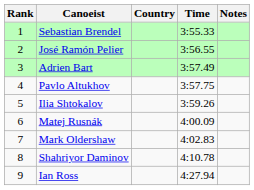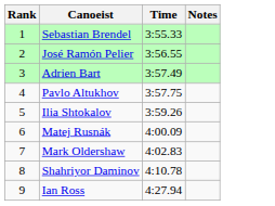- column: Country
